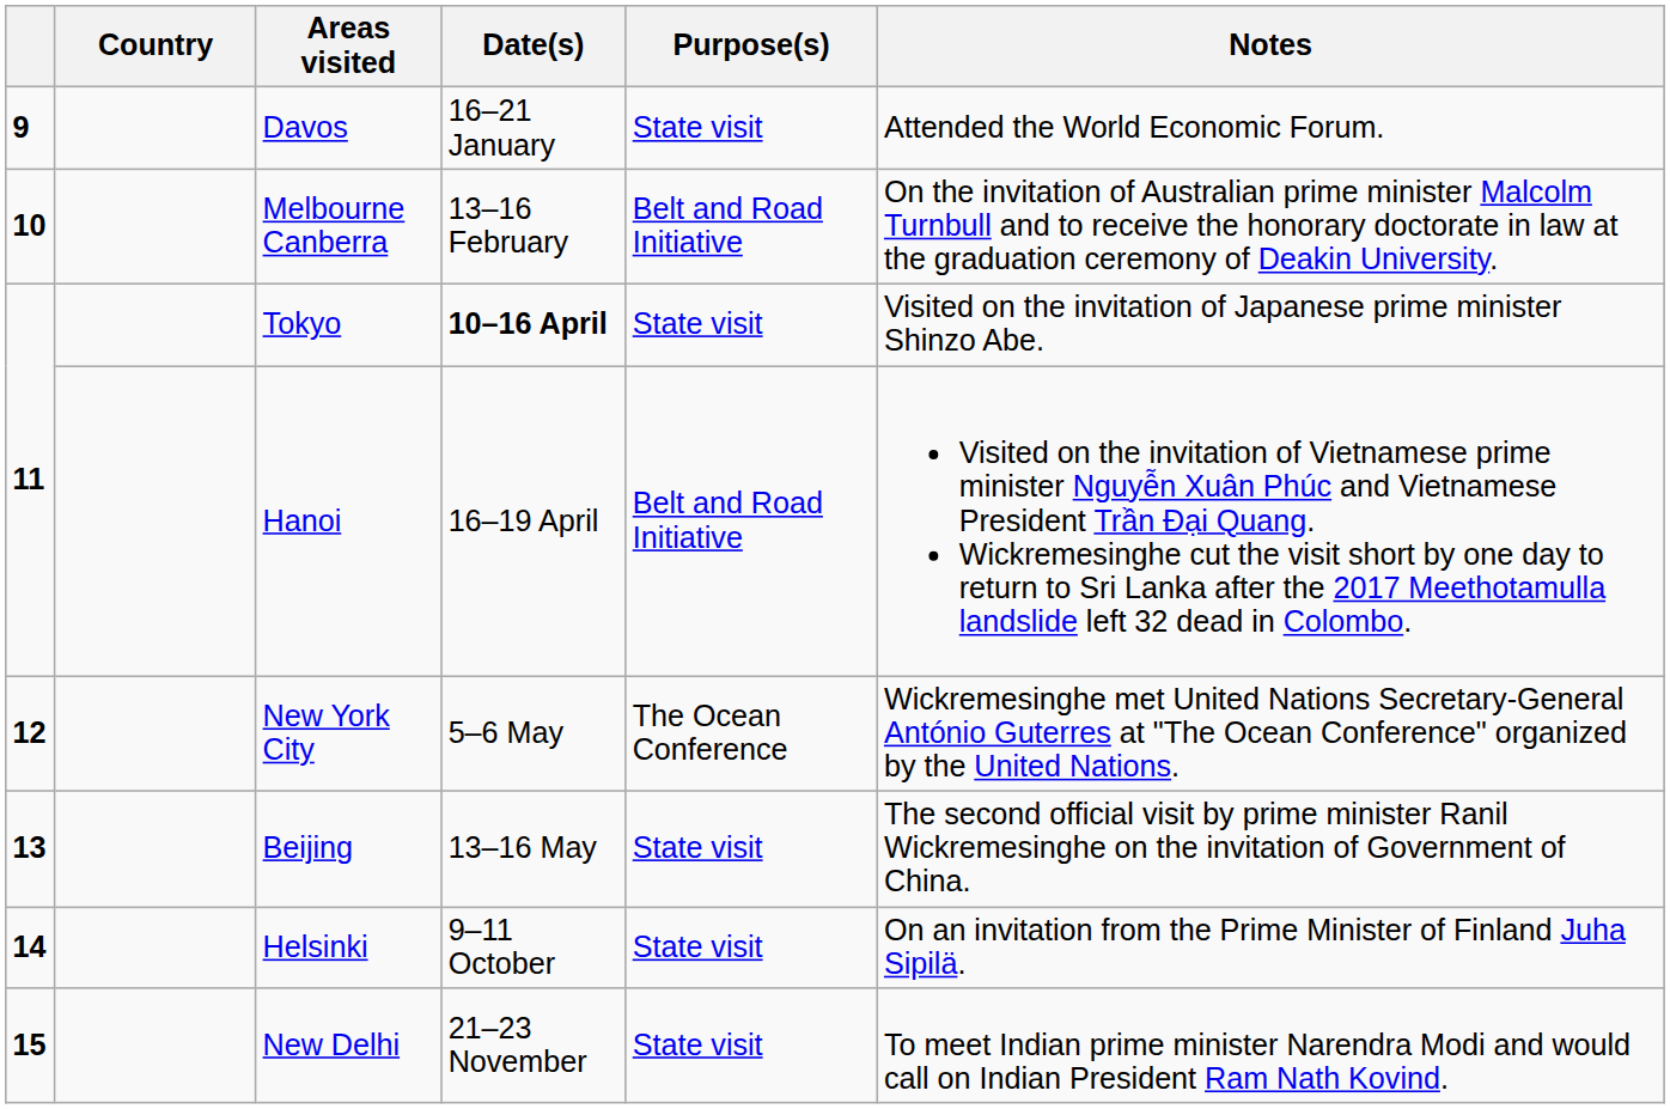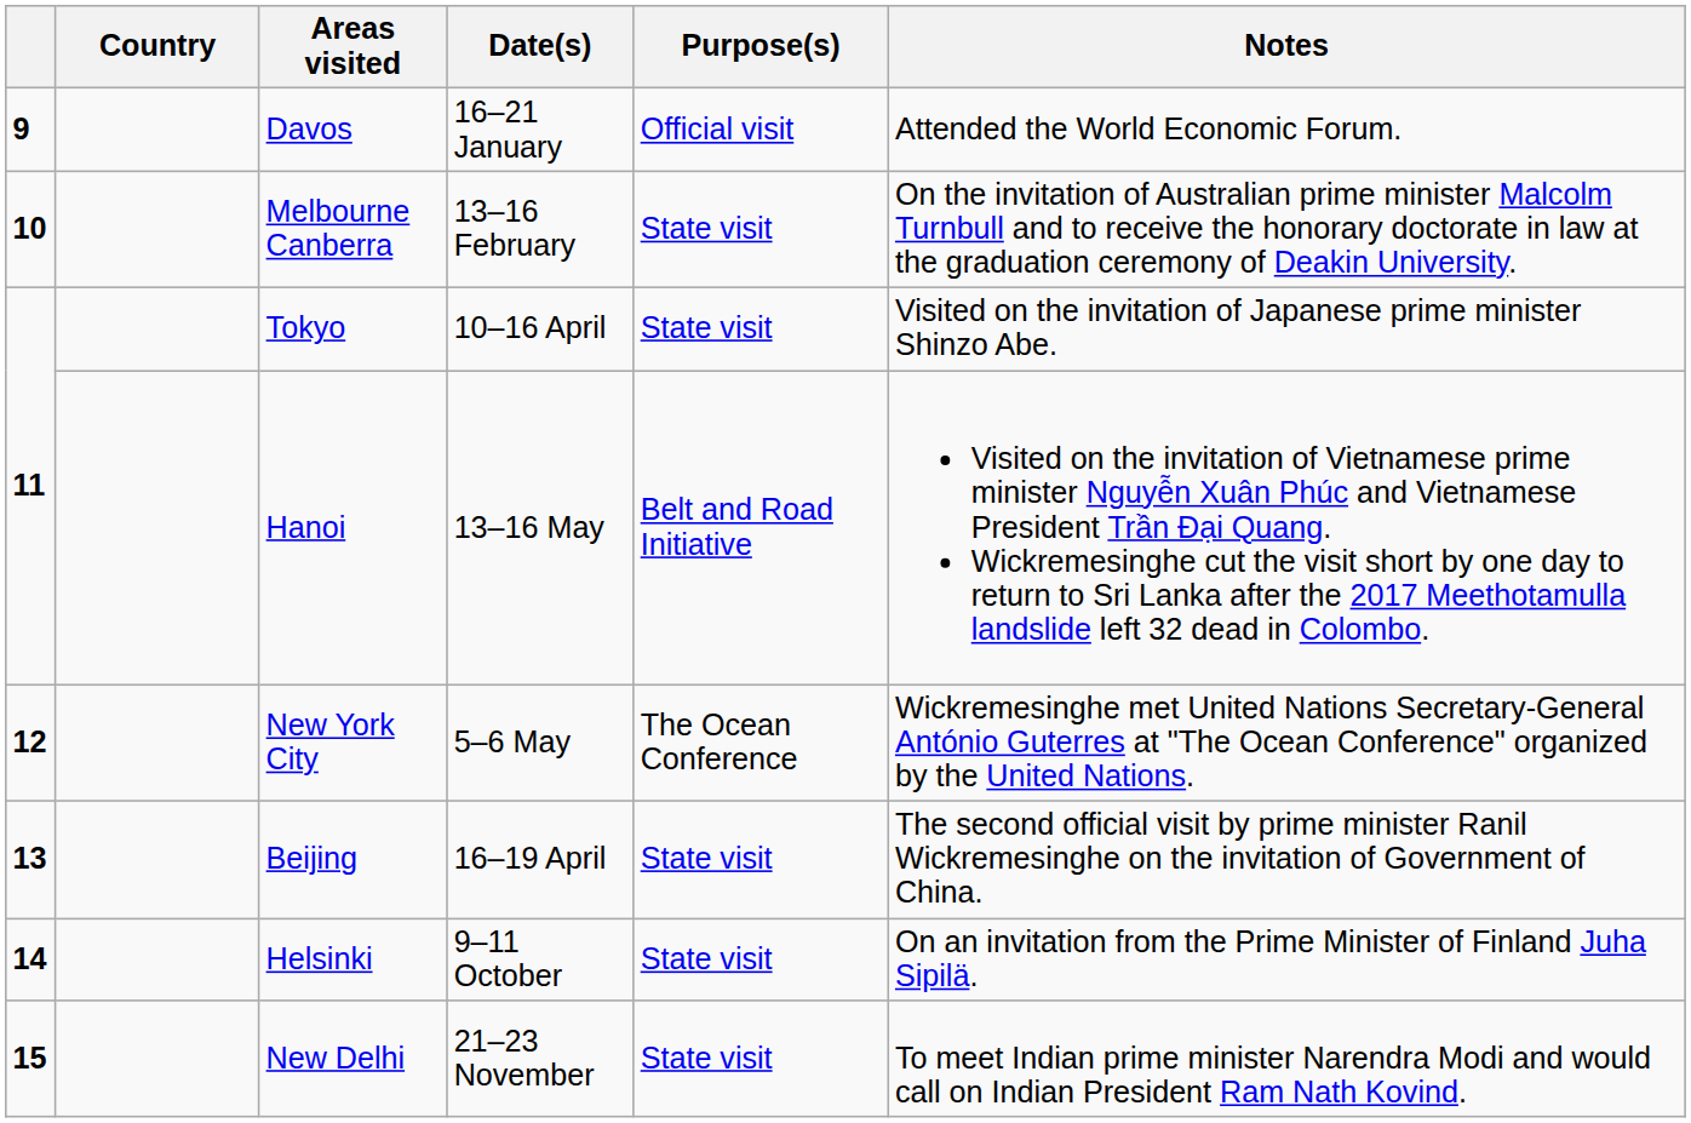Davos | Purpose(s): State visit -> Official visit
Melbourne Canberra | Purpose(s): Belt and Road Initiative -> State visit
Tokyo | Date(s): bold -> normal
Hanoi | Date(s): 16–19 April -> 13–16 May
Beijing | Date(s): 13–16 May -> 16–19 April
